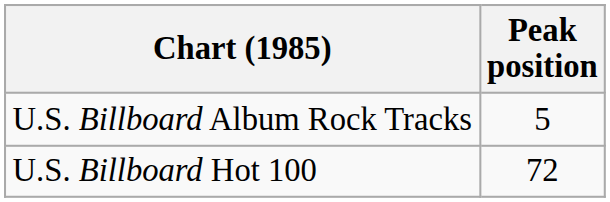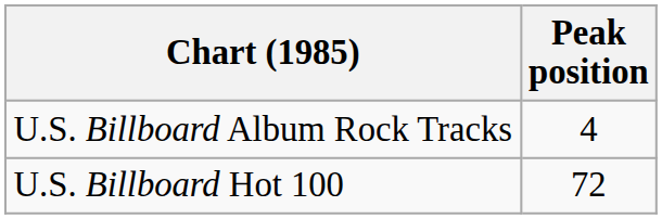U.S. Billboard Album Rock Tracks | Peak position: 5 -> 4
